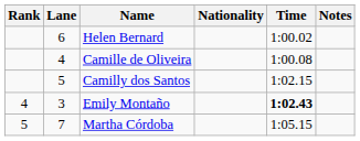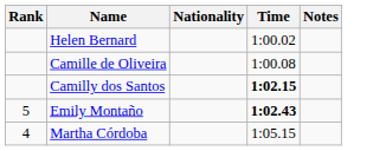- column: Lane | 6 | 4 | 5 | 3 | 7
Camilly dos Santos | Time: normal -> bold
Emily Montaño | Rank: 4 -> 5
Martha Córdoba | Rank: 5 -> 4
